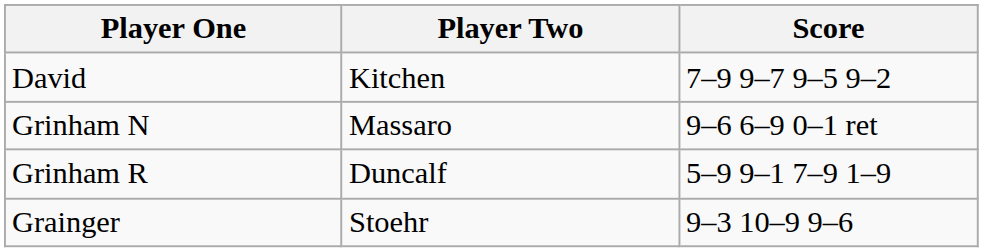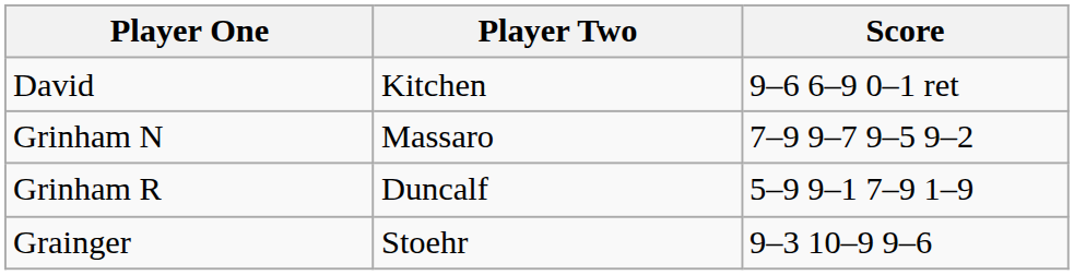David | Score: 7–9 9–7 9–5 9–2 -> 9–6 6–9 0–1 ret
Grinham N | Score: 9–6 6–9 0–1 ret -> 7–9 9–7 9–5 9–2
